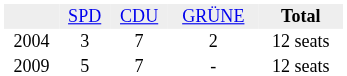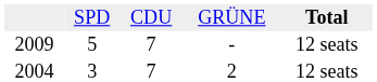rows swapped: 2009 <-> 2004
